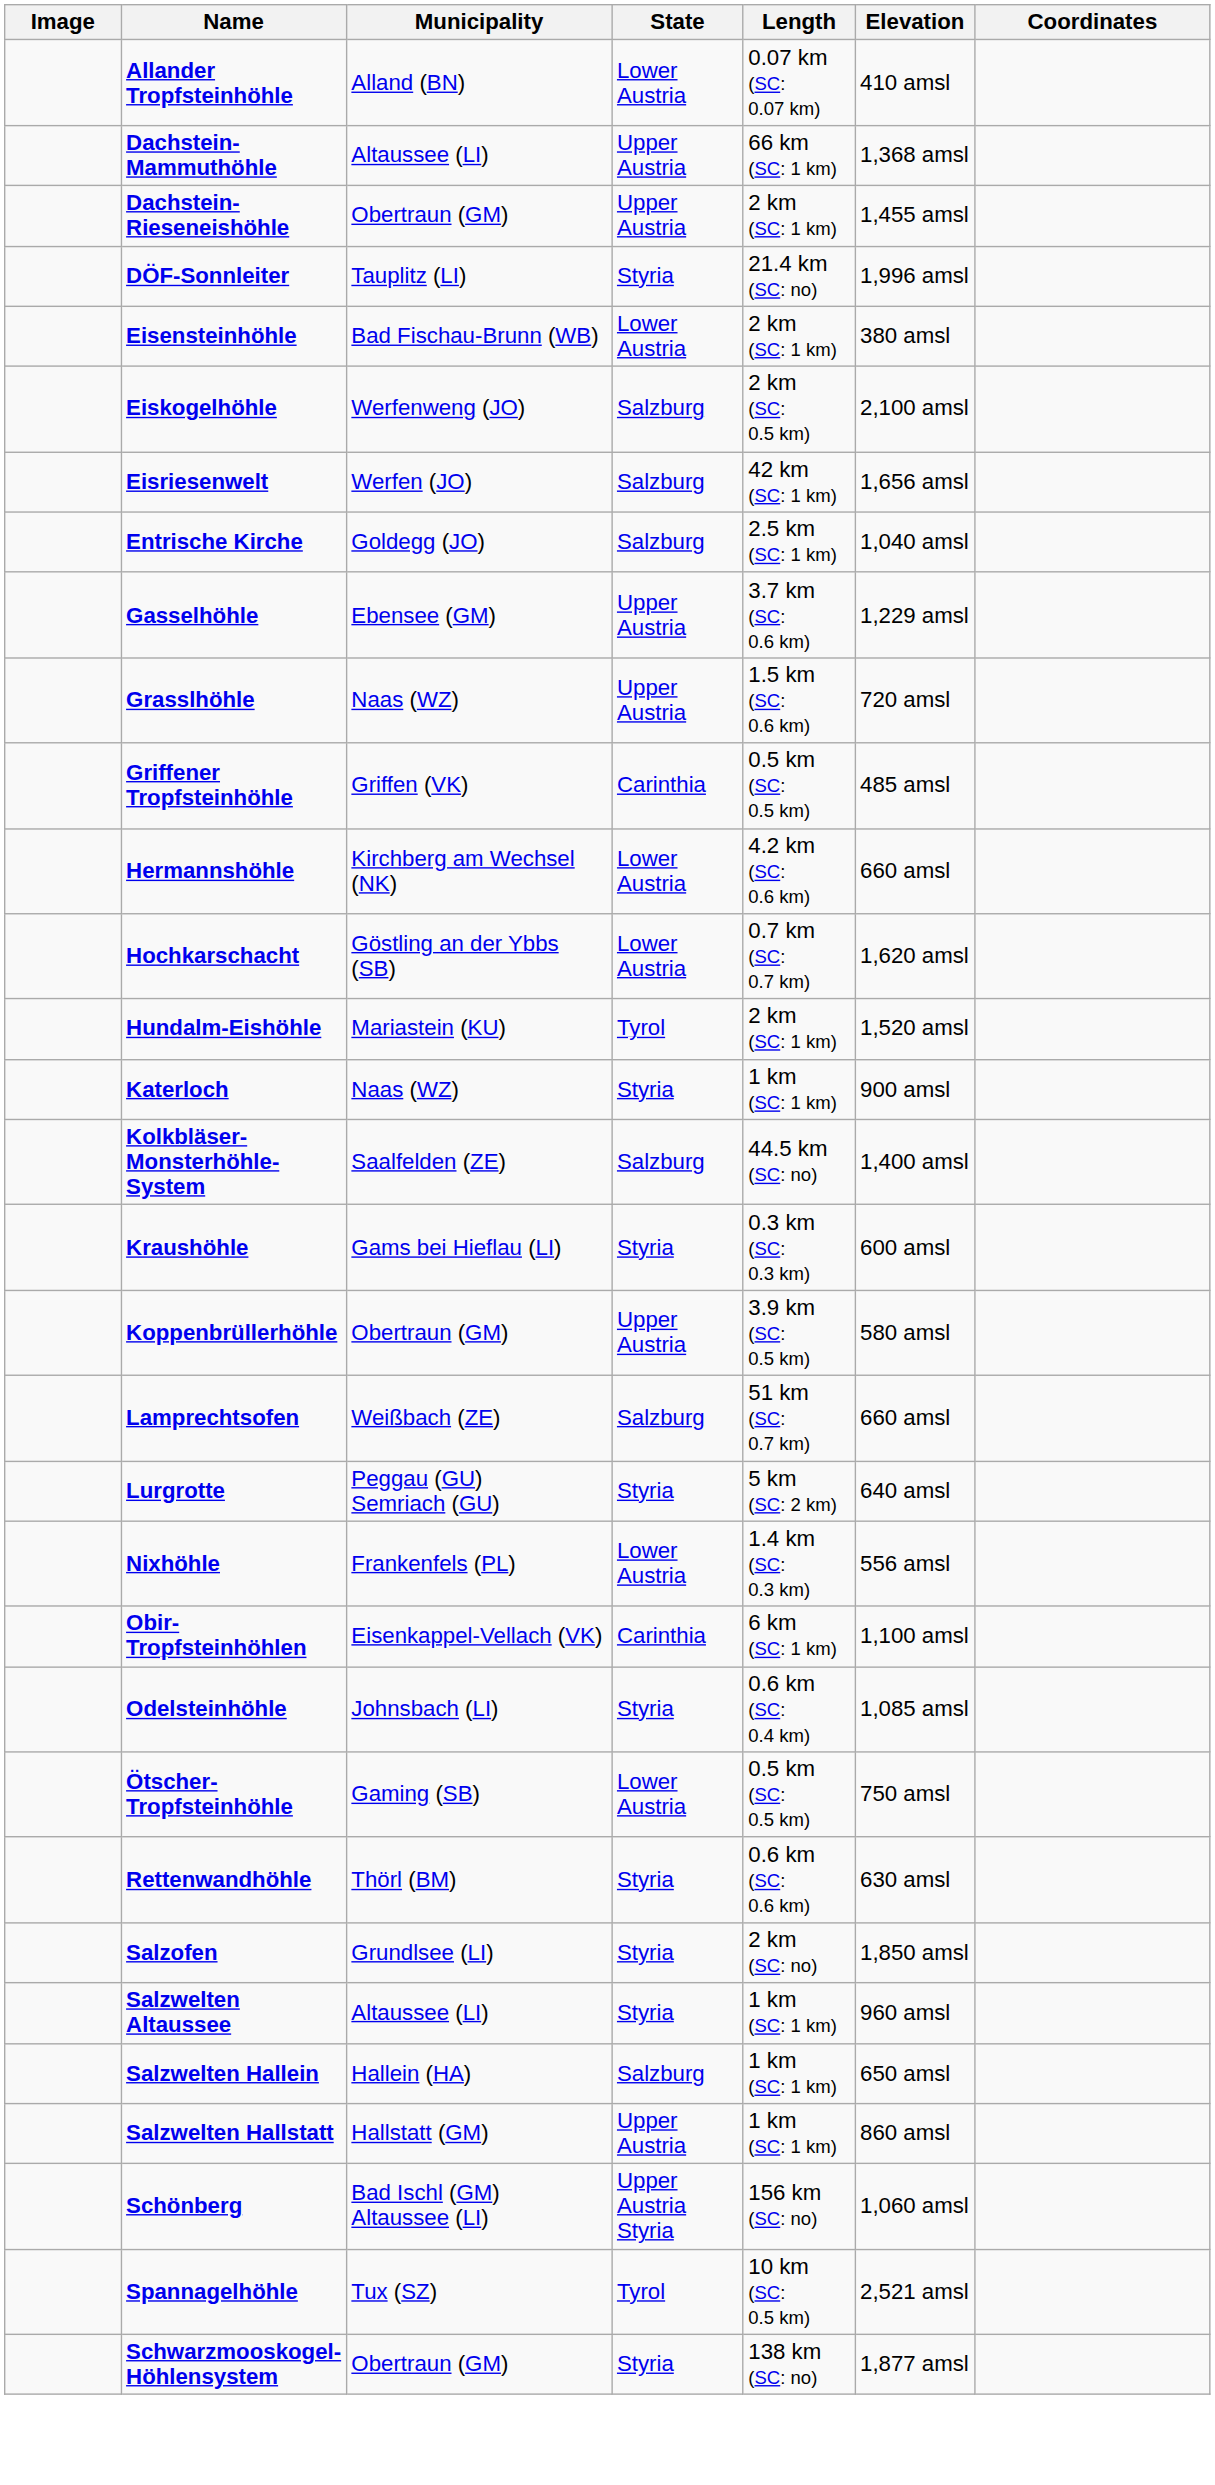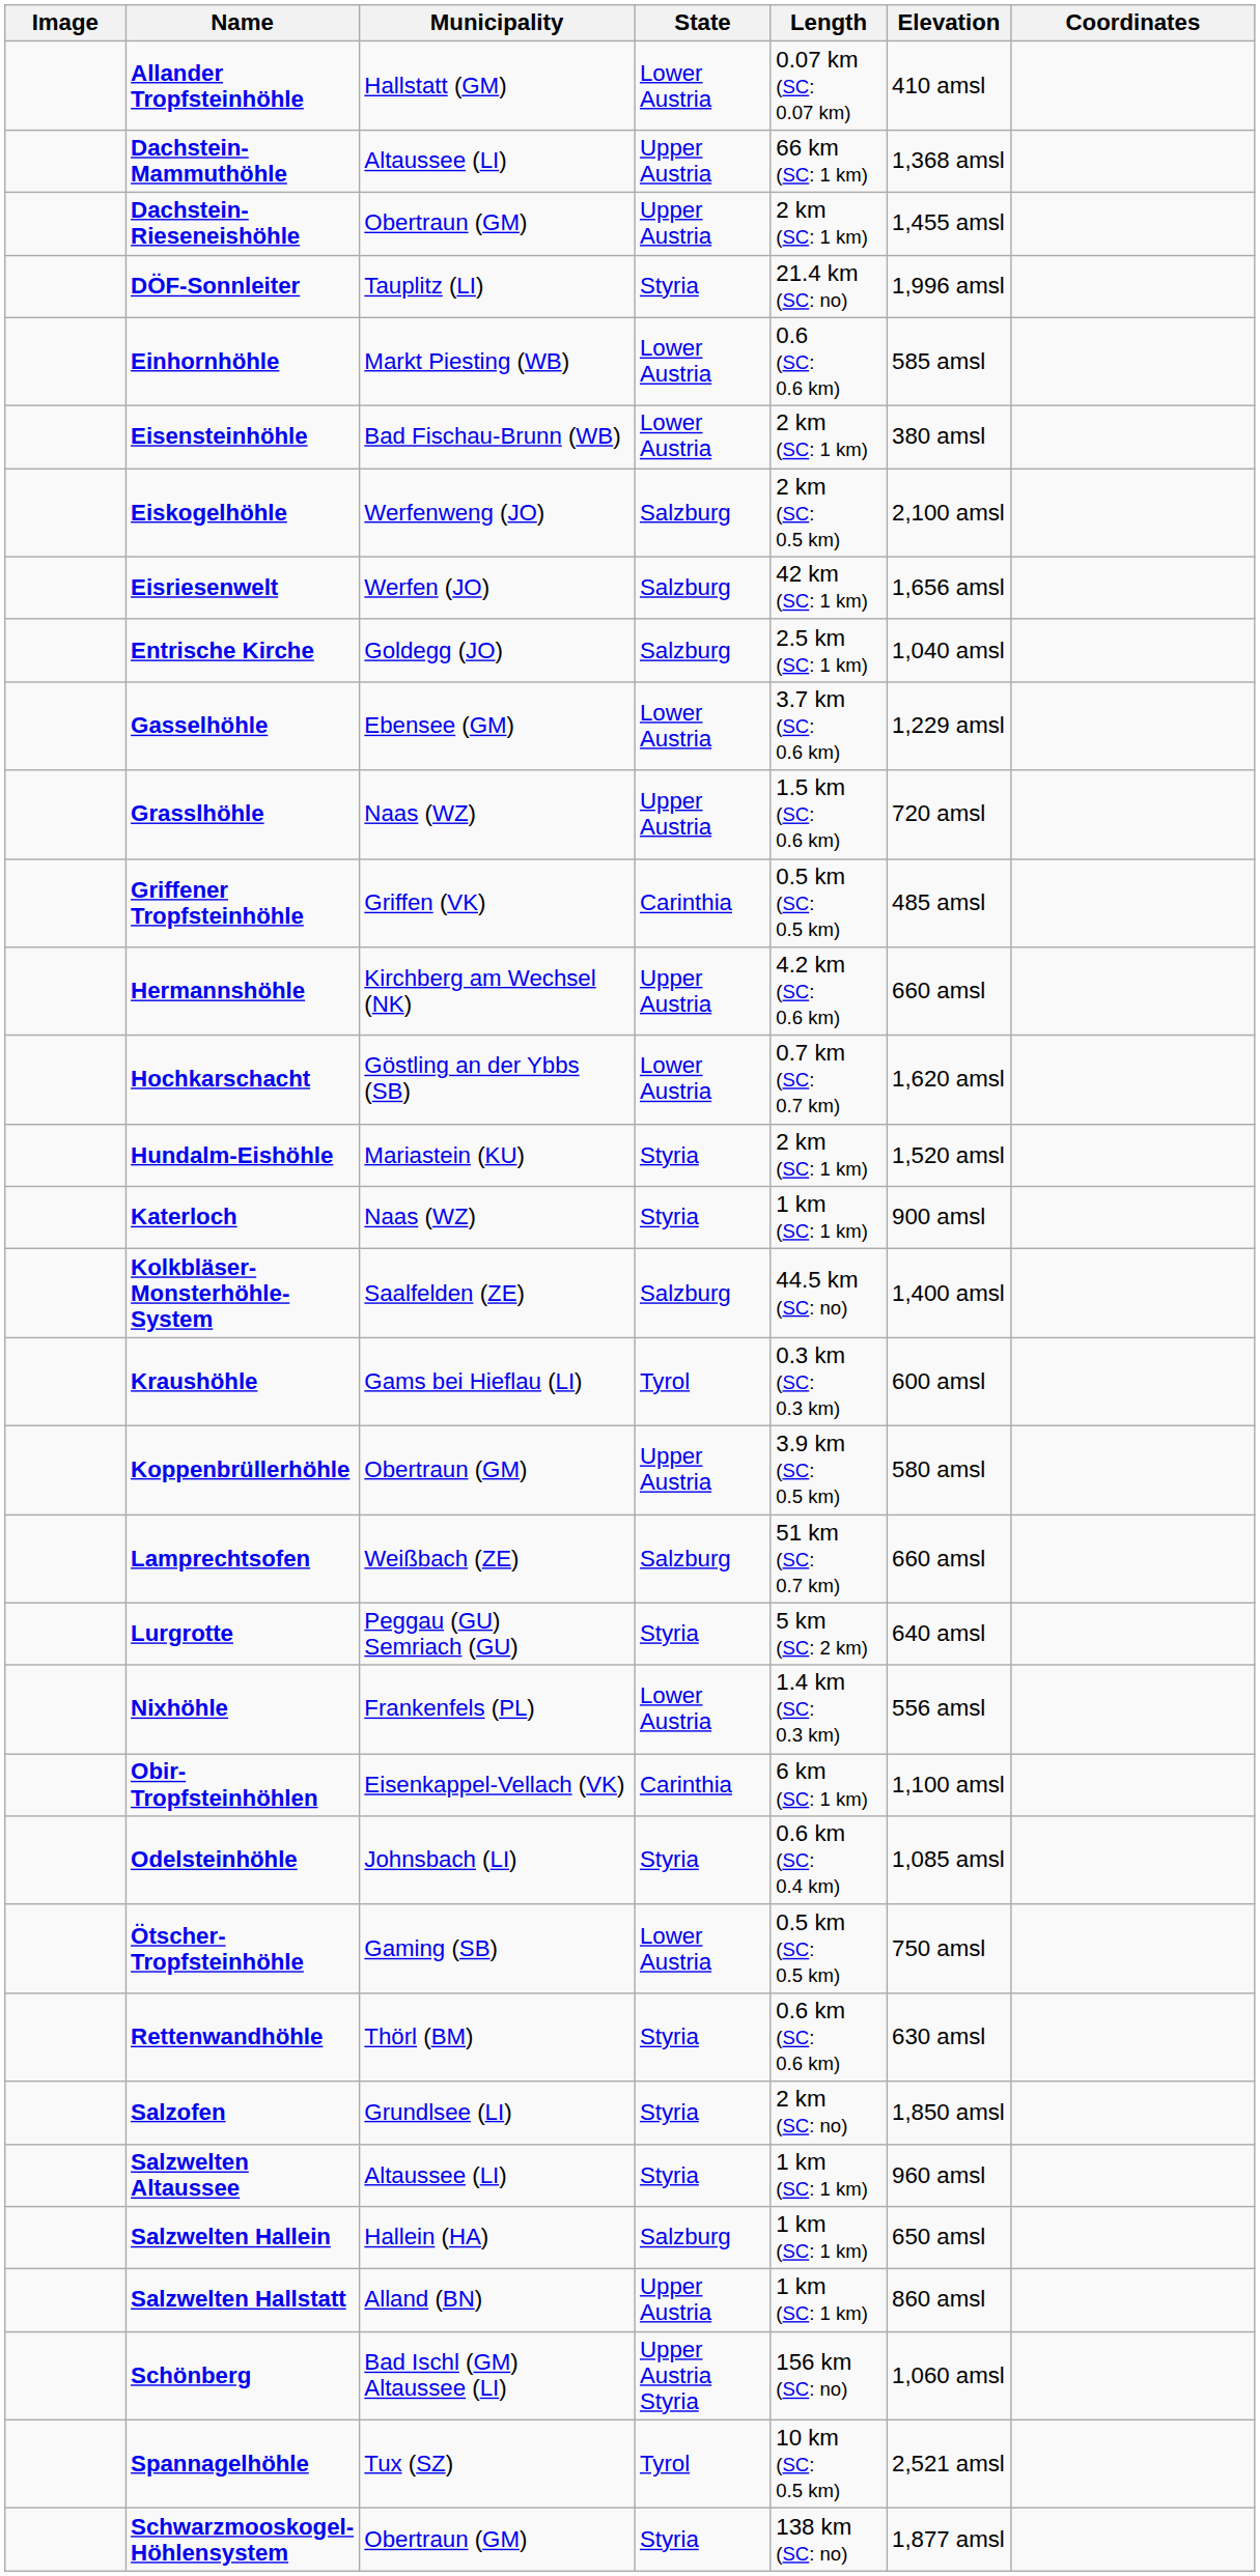Allander Tropfsteinhöhle | Municipality: Alland (BN) -> Hallstatt (GM)
+ row: Einhornhöhle | Markt Piesting (WB) | Lower Austria | 0.6 (SC: 0.6 km) | 585 amsl
Gasselhöhle | State: Upper Austria -> Lower Austria
Hermannshöhle | State: Lower Austria -> Upper Austria
Hundalm-Eishöhle | State: Tyrol -> Styria
Kraushöhle | State: Styria -> Tyrol
Salzwelten Hallstatt | Municipality: Hallstatt (GM) -> Alland (BN)
